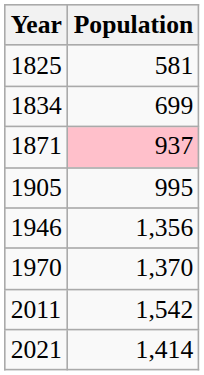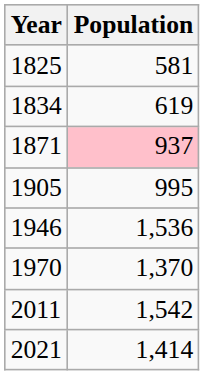1834 | Population: 699 -> 619
1946 | Population: 1,356 -> 1,536
